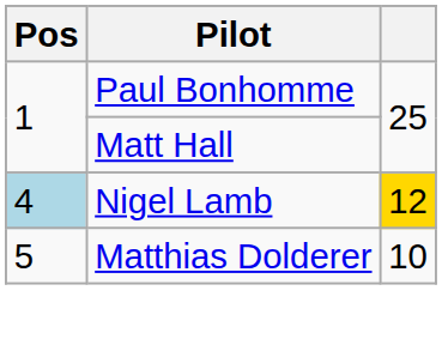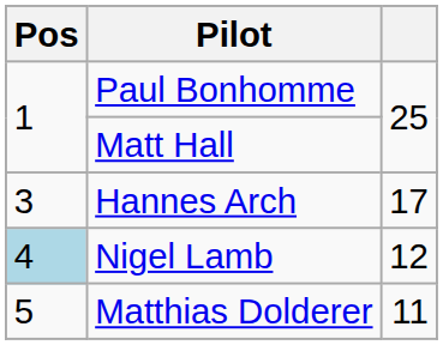+ row: 3 | Hannes Arch | 17
Nigel Lamb | column 3: gold background -> no background
Matthias Dolderer | column 3: 10 -> 11
